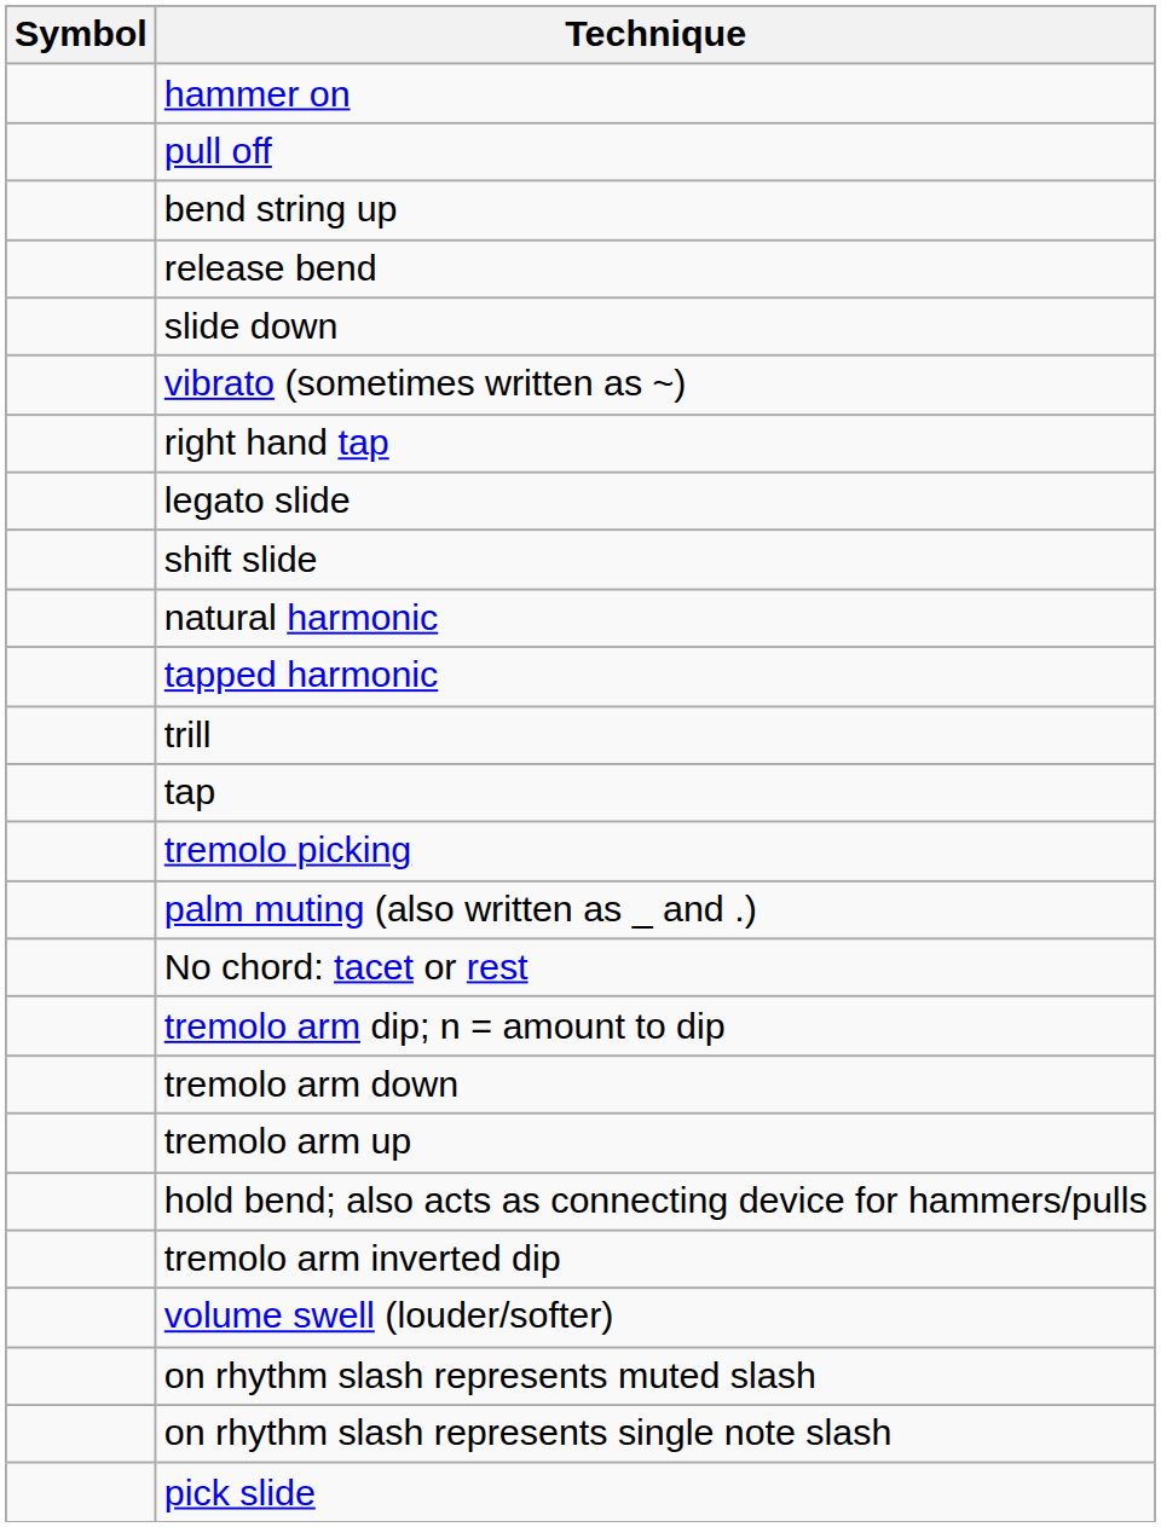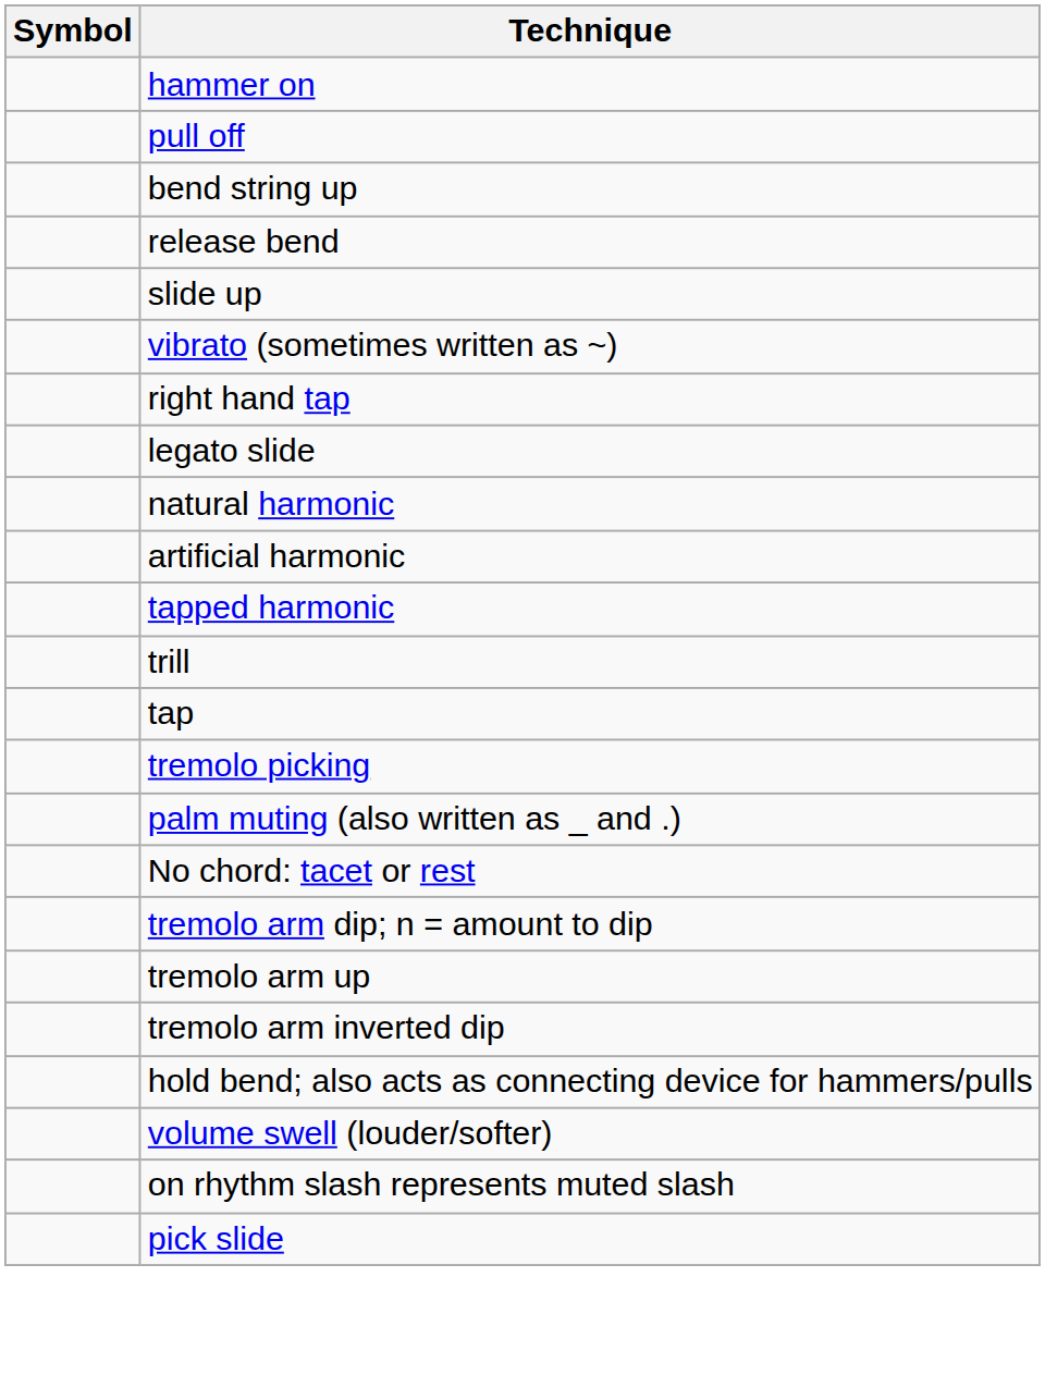+ row: slide up
- row: slide down
- row: shift slide
+ row: artificial harmonic
- row: tremolo arm down
rows swapped: tremolo arm inverted dip <-> hold bend; also acts as connecting device for hammers/pulls
- row: on rhythm slash represents single note slash
